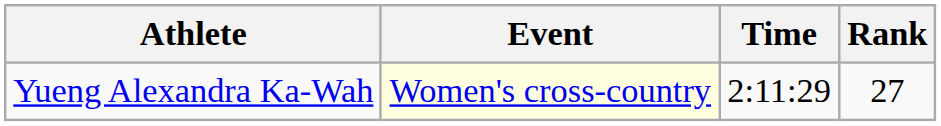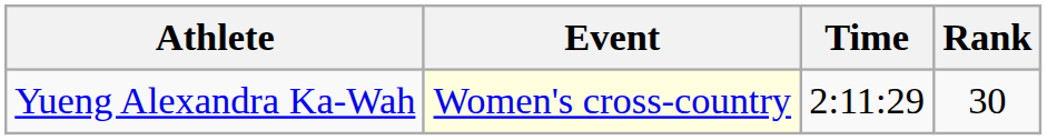Yueng Alexandra Ka-Wah | Rank: 27 -> 30
